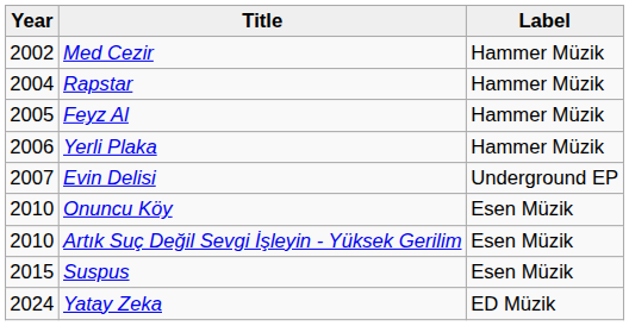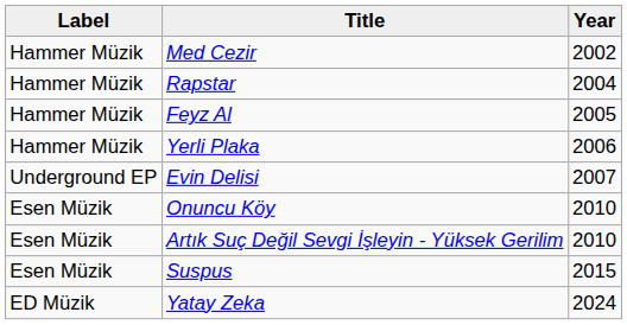columns swapped: Year <-> Label
